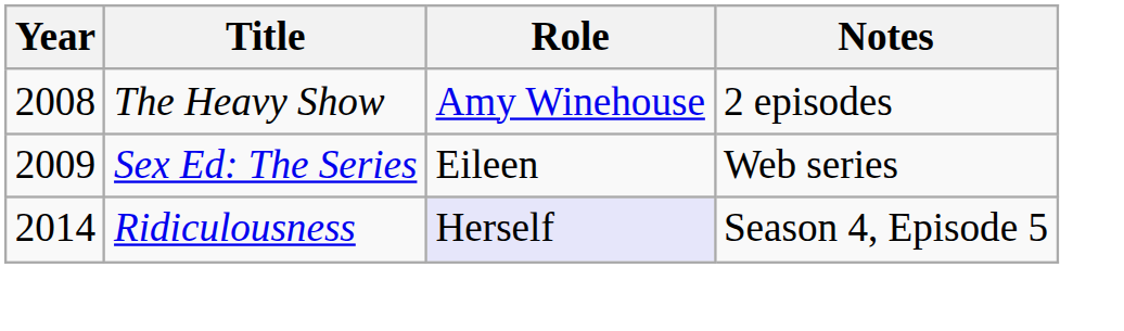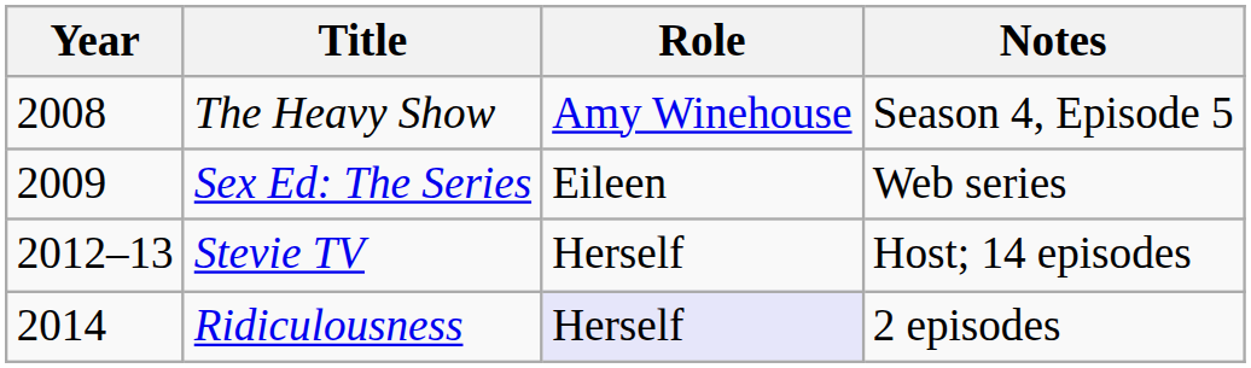The Heavy Show | Notes: 2 episodes -> Season 4, Episode 5
+ row: 2012–13 | Stevie TV | Herself | Host; 14 episodes
Ridiculousness | Notes: Season 4, Episode 5 -> 2 episodes
